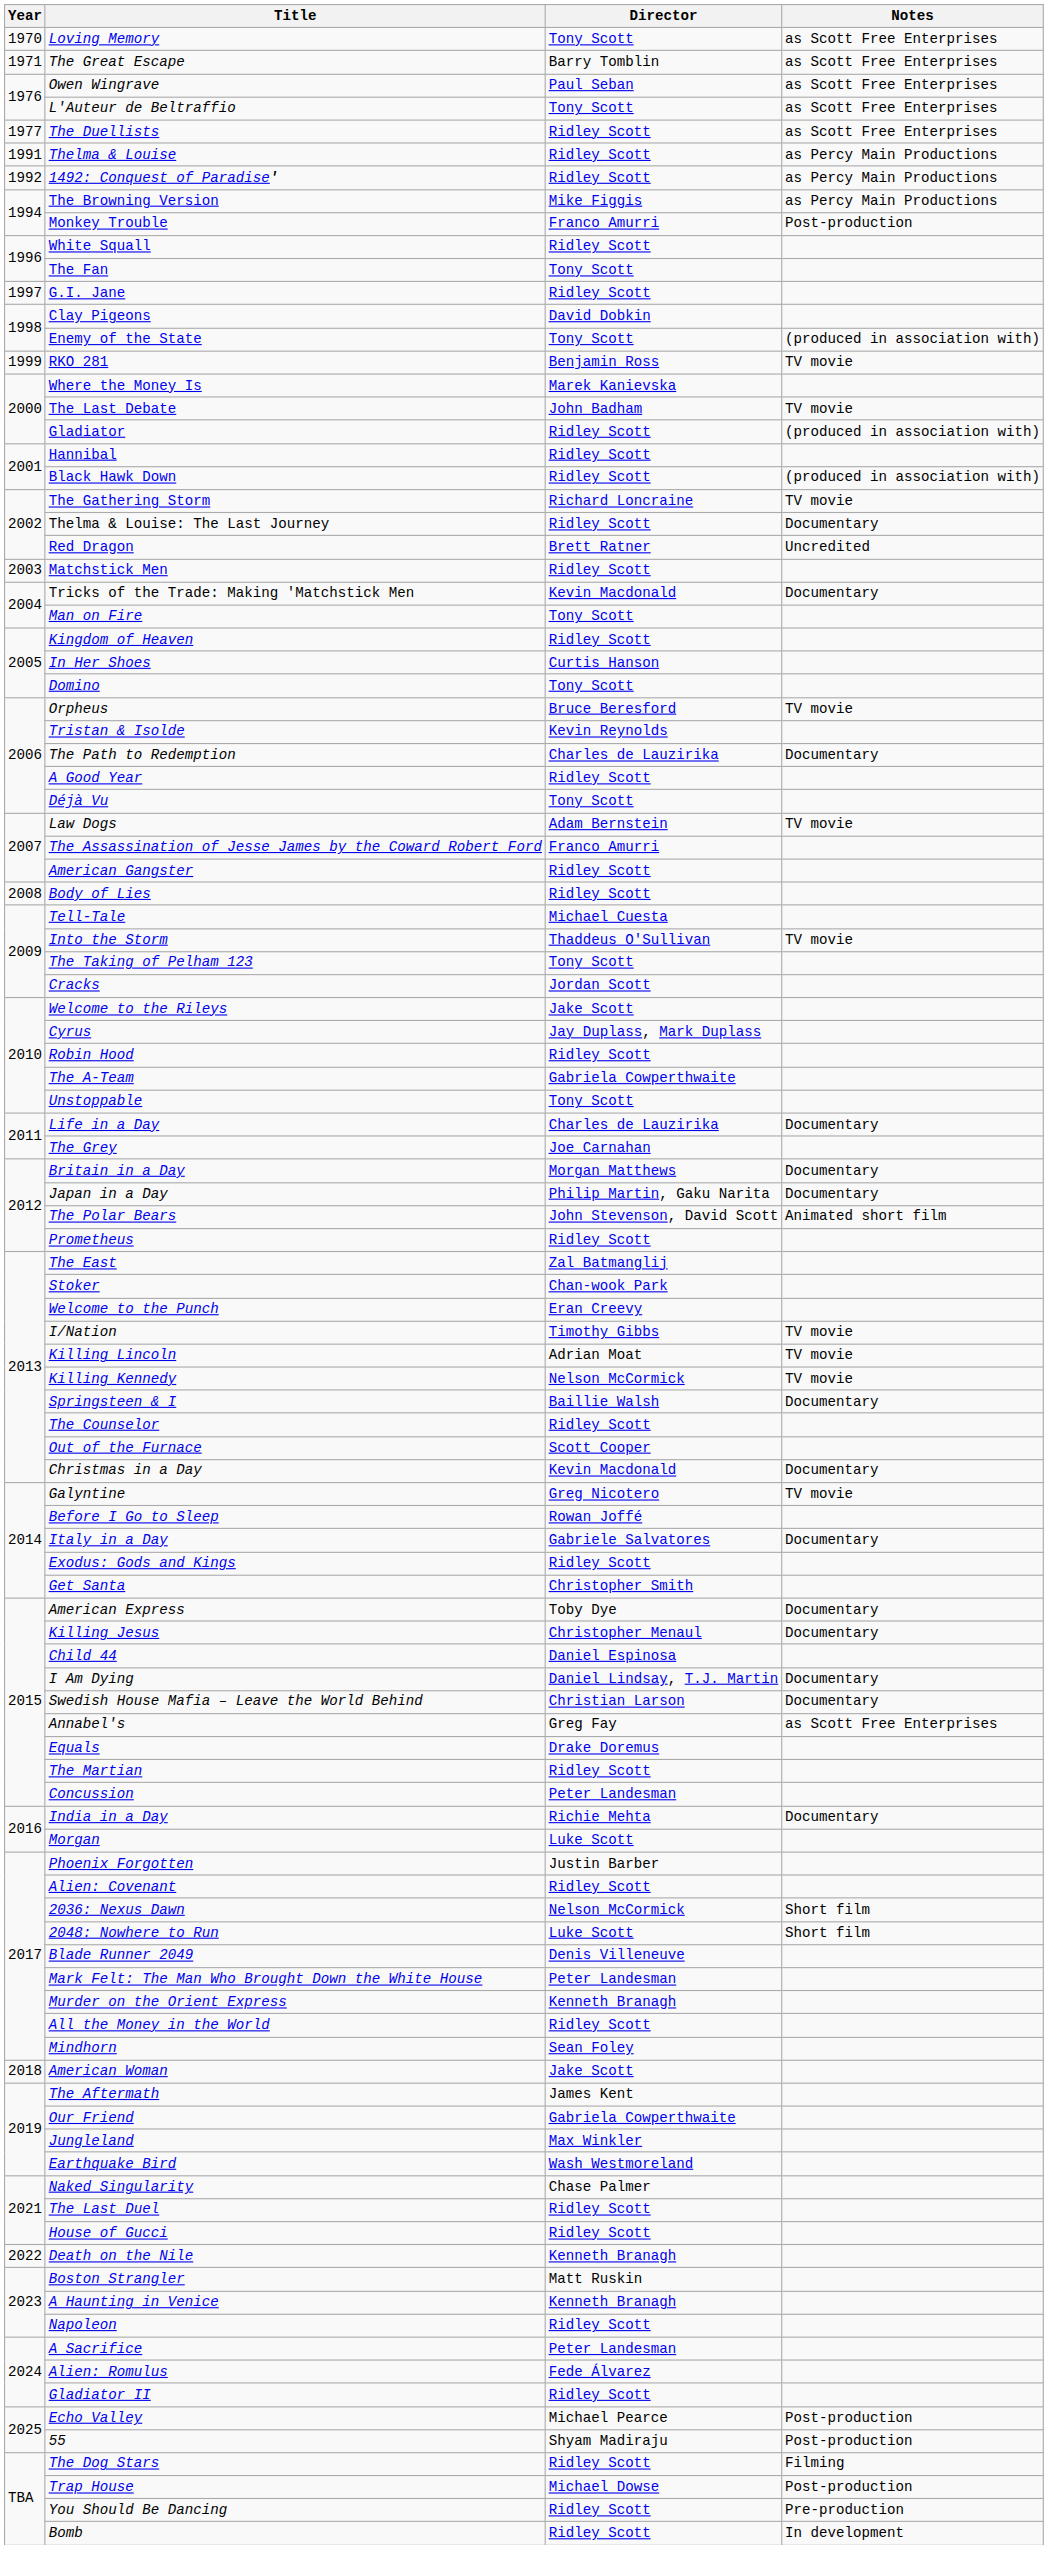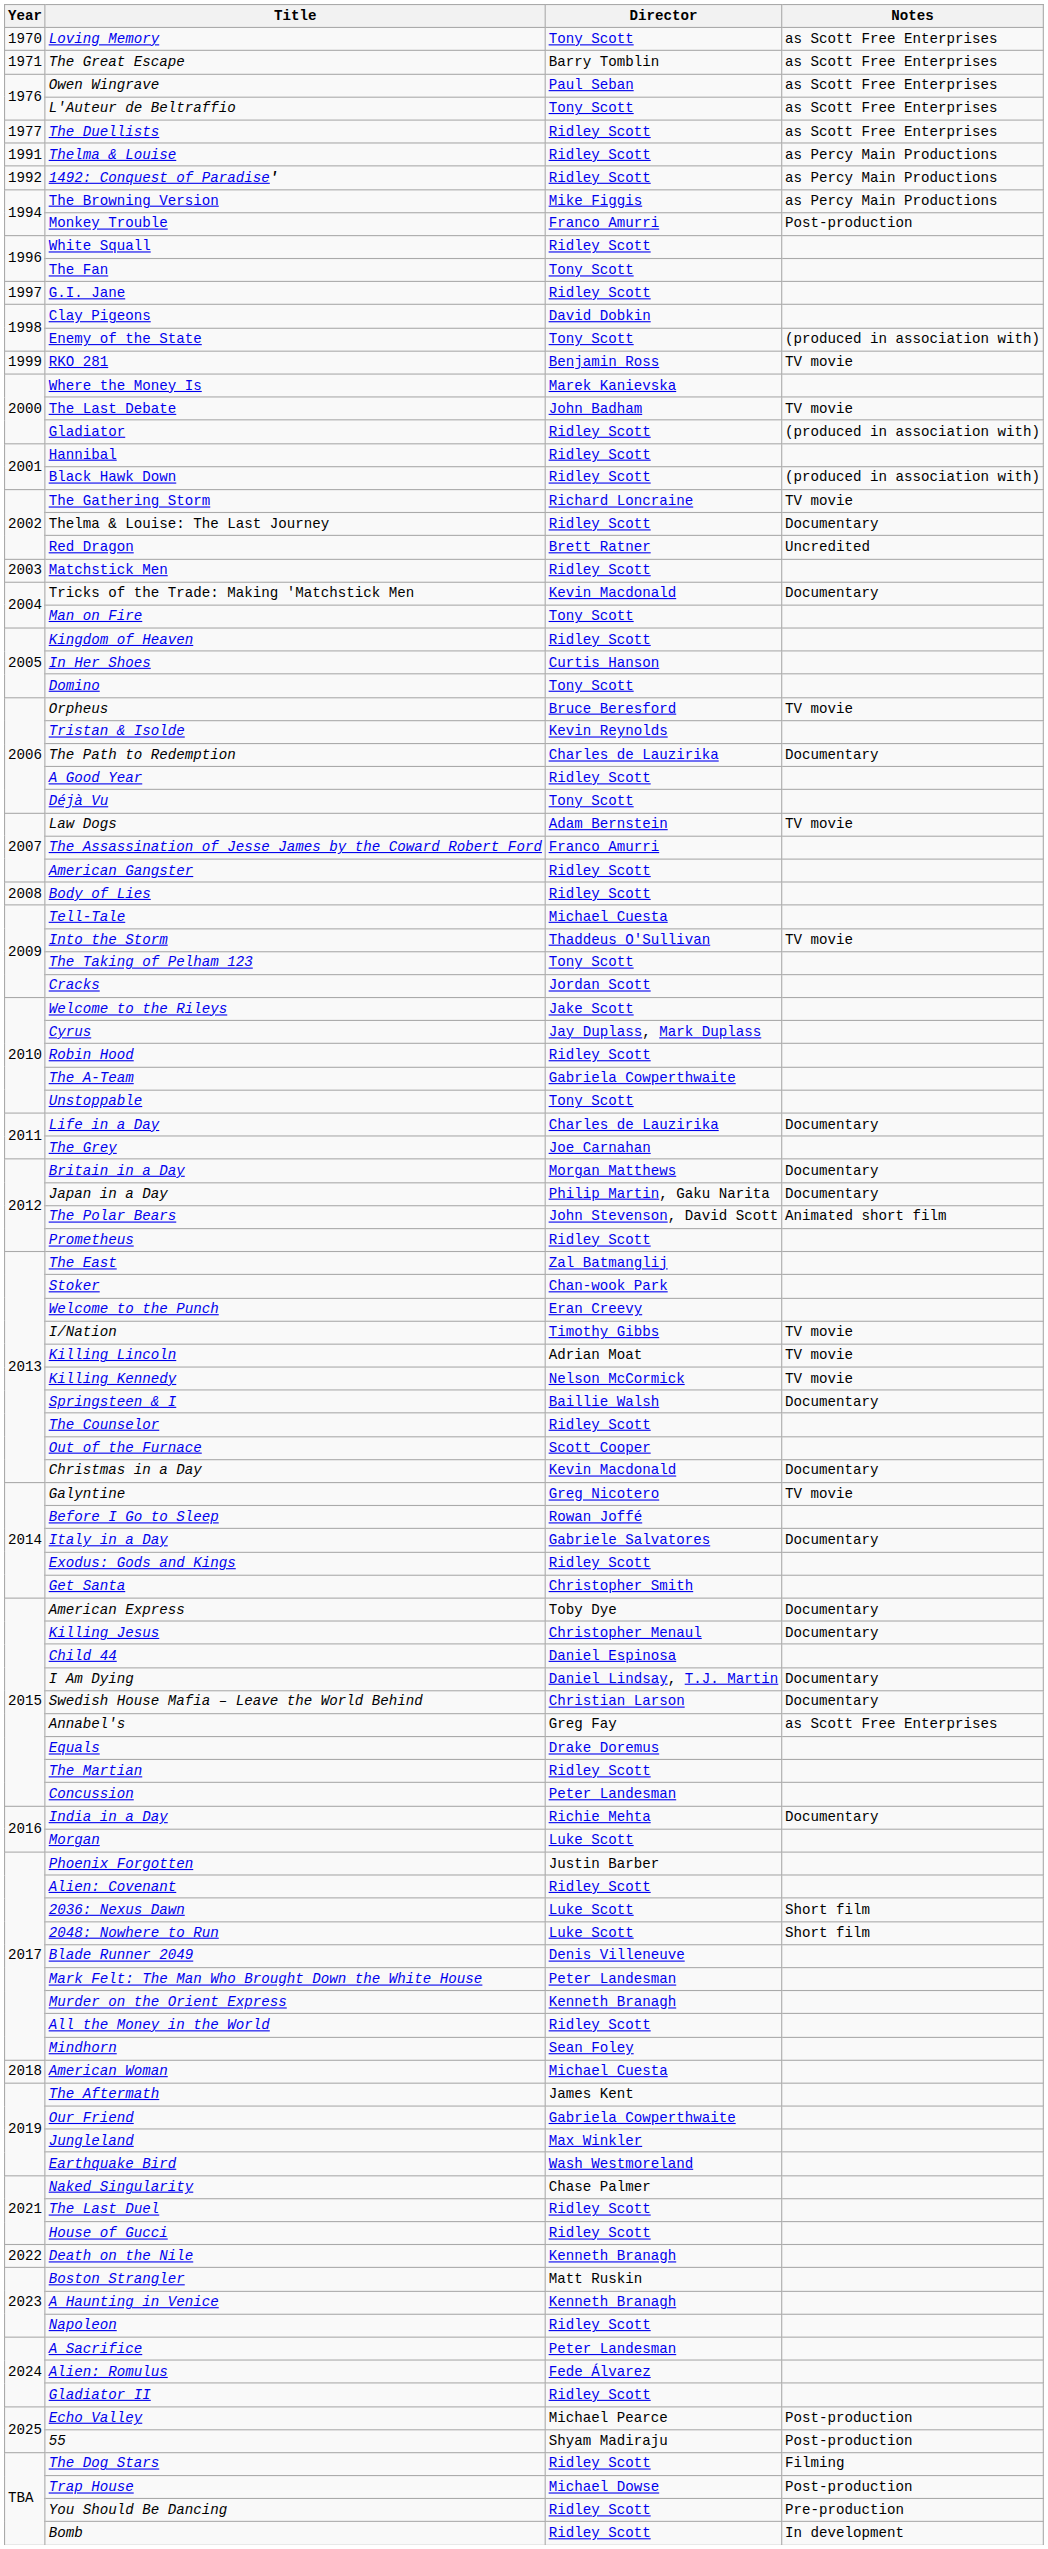2036: Nexus Dawn | Director: Nelson McCormick -> Luke Scott
American Woman | Director: Jake Scott -> Michael Cuesta
